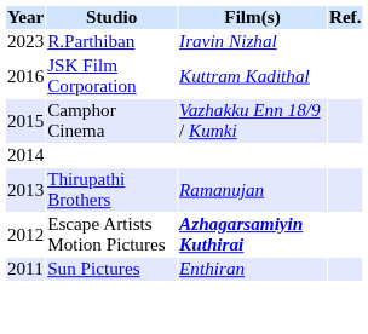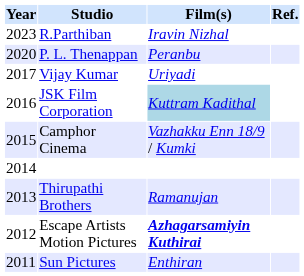+ row: 2020 | P. L. Thenappan | Peranbu
+ row: 2017 | Vijay Kumar | Uriyadi
JSK Film Corporation | Film(s): no background -> lightblue background
